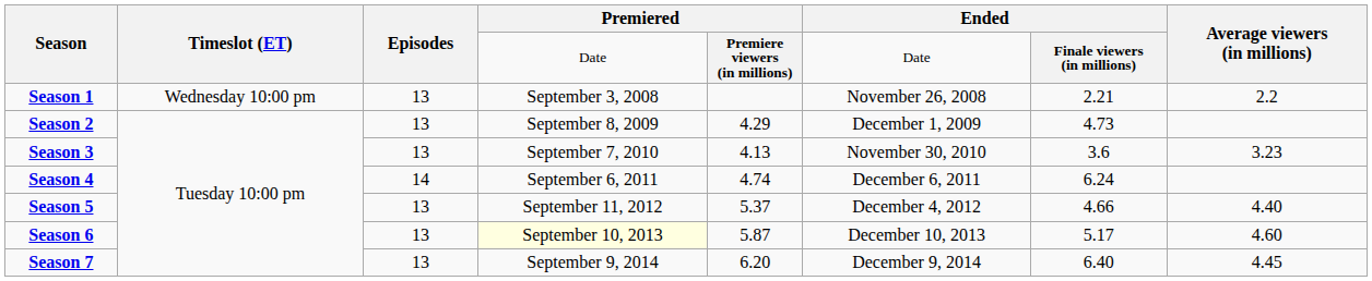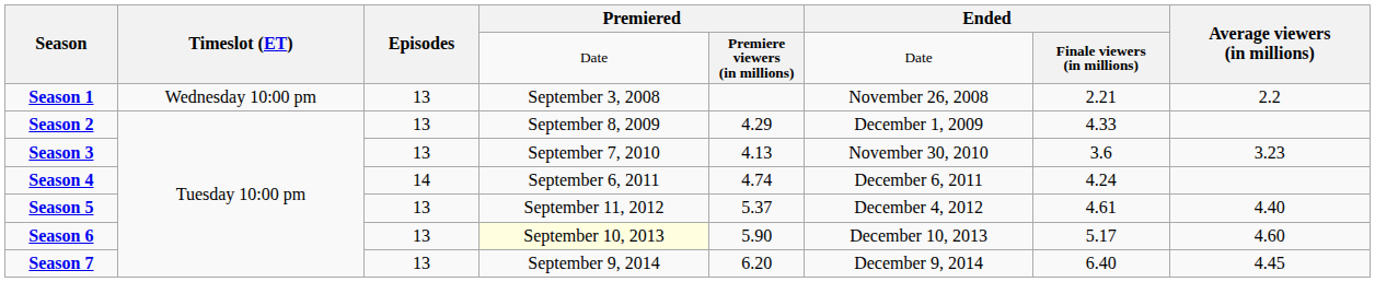Season 2 | column 7: 4.73 -> 4.33
Season 4 | column 7: 6.24 -> 4.24
Season 5 | column 7: 4.66 -> 4.61
Season 6 | column 5: 5.87 -> 5.90
